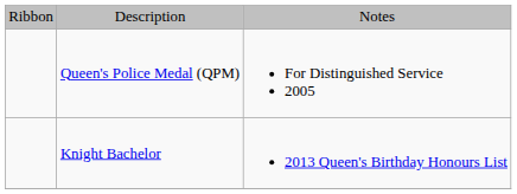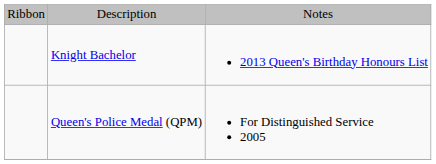rows swapped: Knight Bachelor <-> Queen's Police Medal (QPM)
